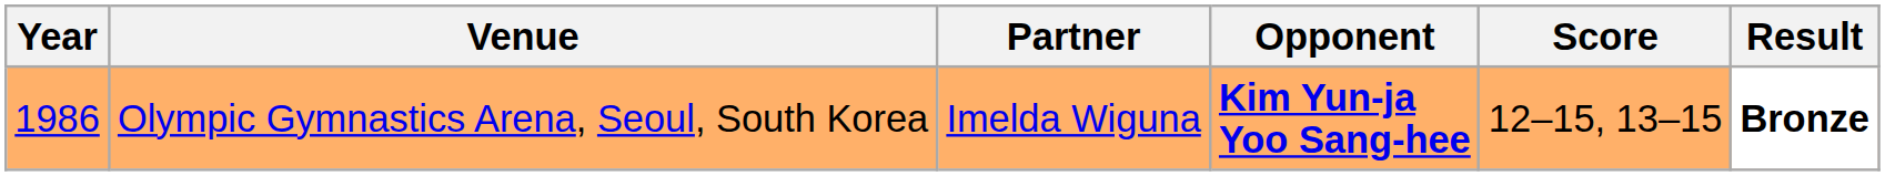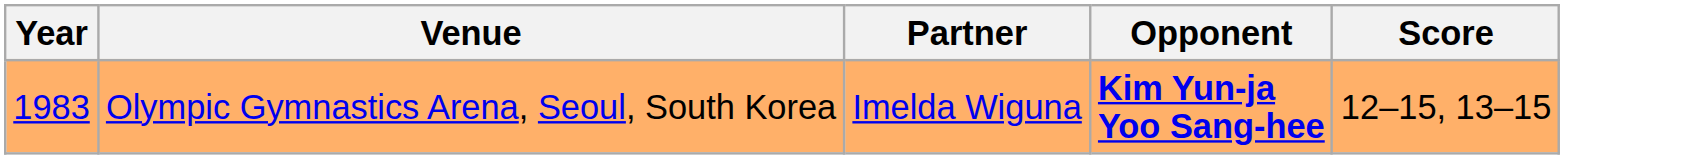- column: Result | Bronze
Olympic Gymnastics Arena, Seoul, South Korea | Year: 1986 -> 1983
